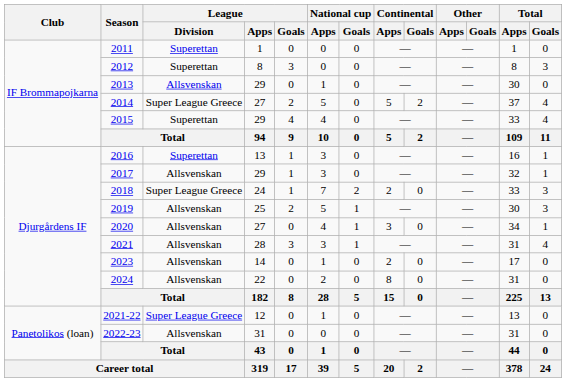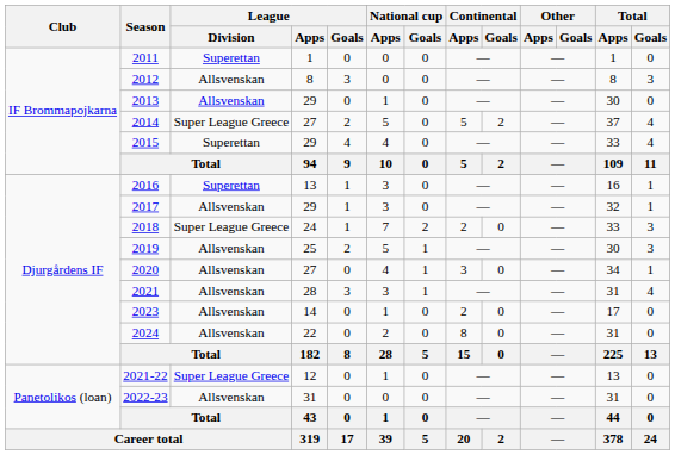2012 | League / Division: Superettan -> Allsvenskan
